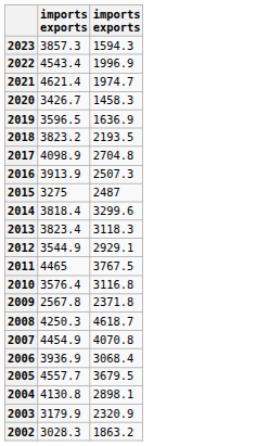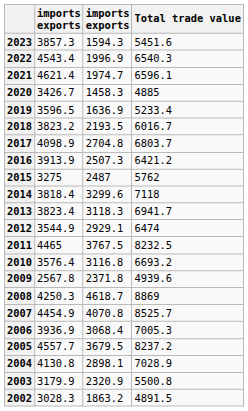+ column: Total trade value | 5451.6 | 6540.3 | 6596.1 | 4885 | 5233.4 | 6016.7 | 6803.7 | 6421.2 | 5762 | 7118 | 6941.7 | 6474 | 8232.5 | 6693.2 | 4939.6 | 8869 | 8525.7 | 7005.3 | 8237.2 | 7028.9 | 5500.8 | 4891.5
